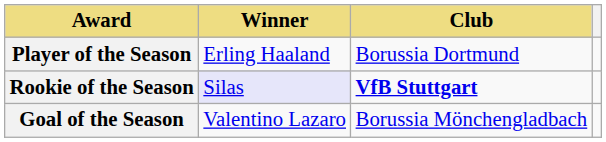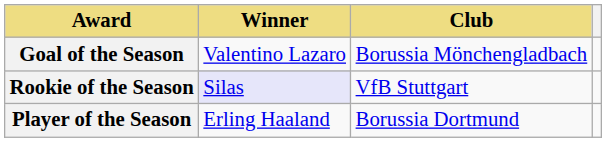rows swapped: Player of the Season <-> Goal of the Season
Rookie of the Season | Club: bold -> normal
